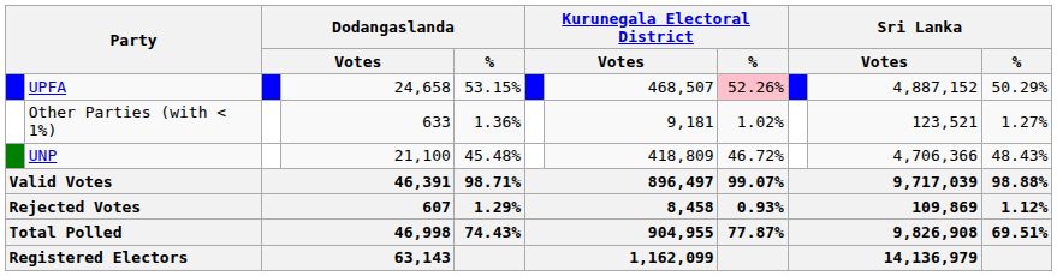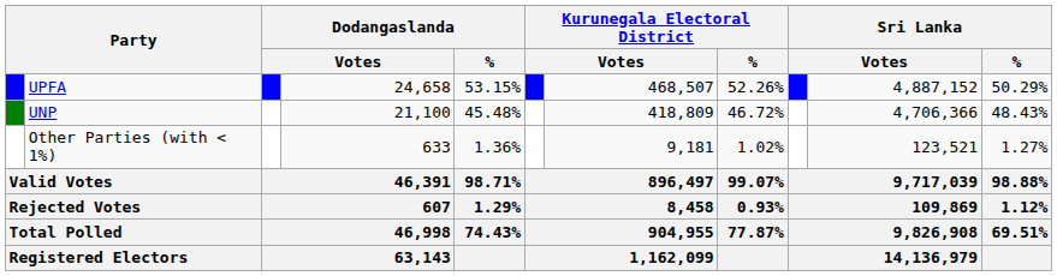UPFA | Kurunegala Electoral District / %: pink background -> no background
rows swapped: UNP <-> Other Parties (with < 1%)
